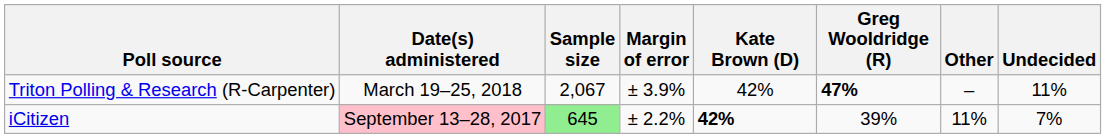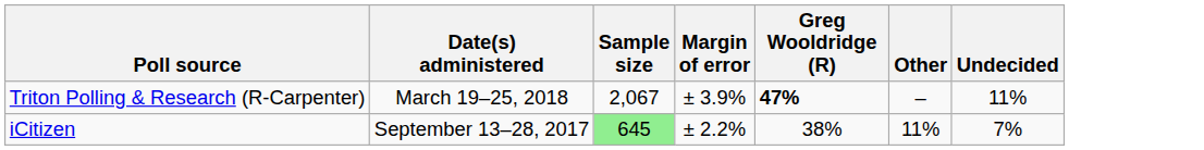- column: Kate Brown (D) | 42% | 42%
iCitizen | Date(s) administered: pink background -> no background
iCitizen | Greg Wooldridge (R): 39% -> 38%
